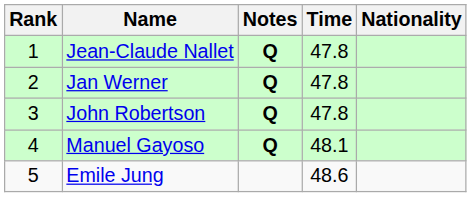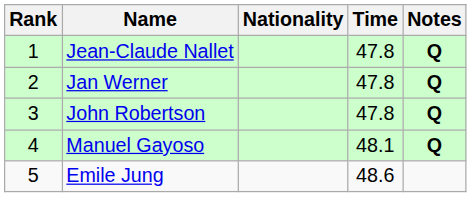columns swapped: Nationality <-> Notes
